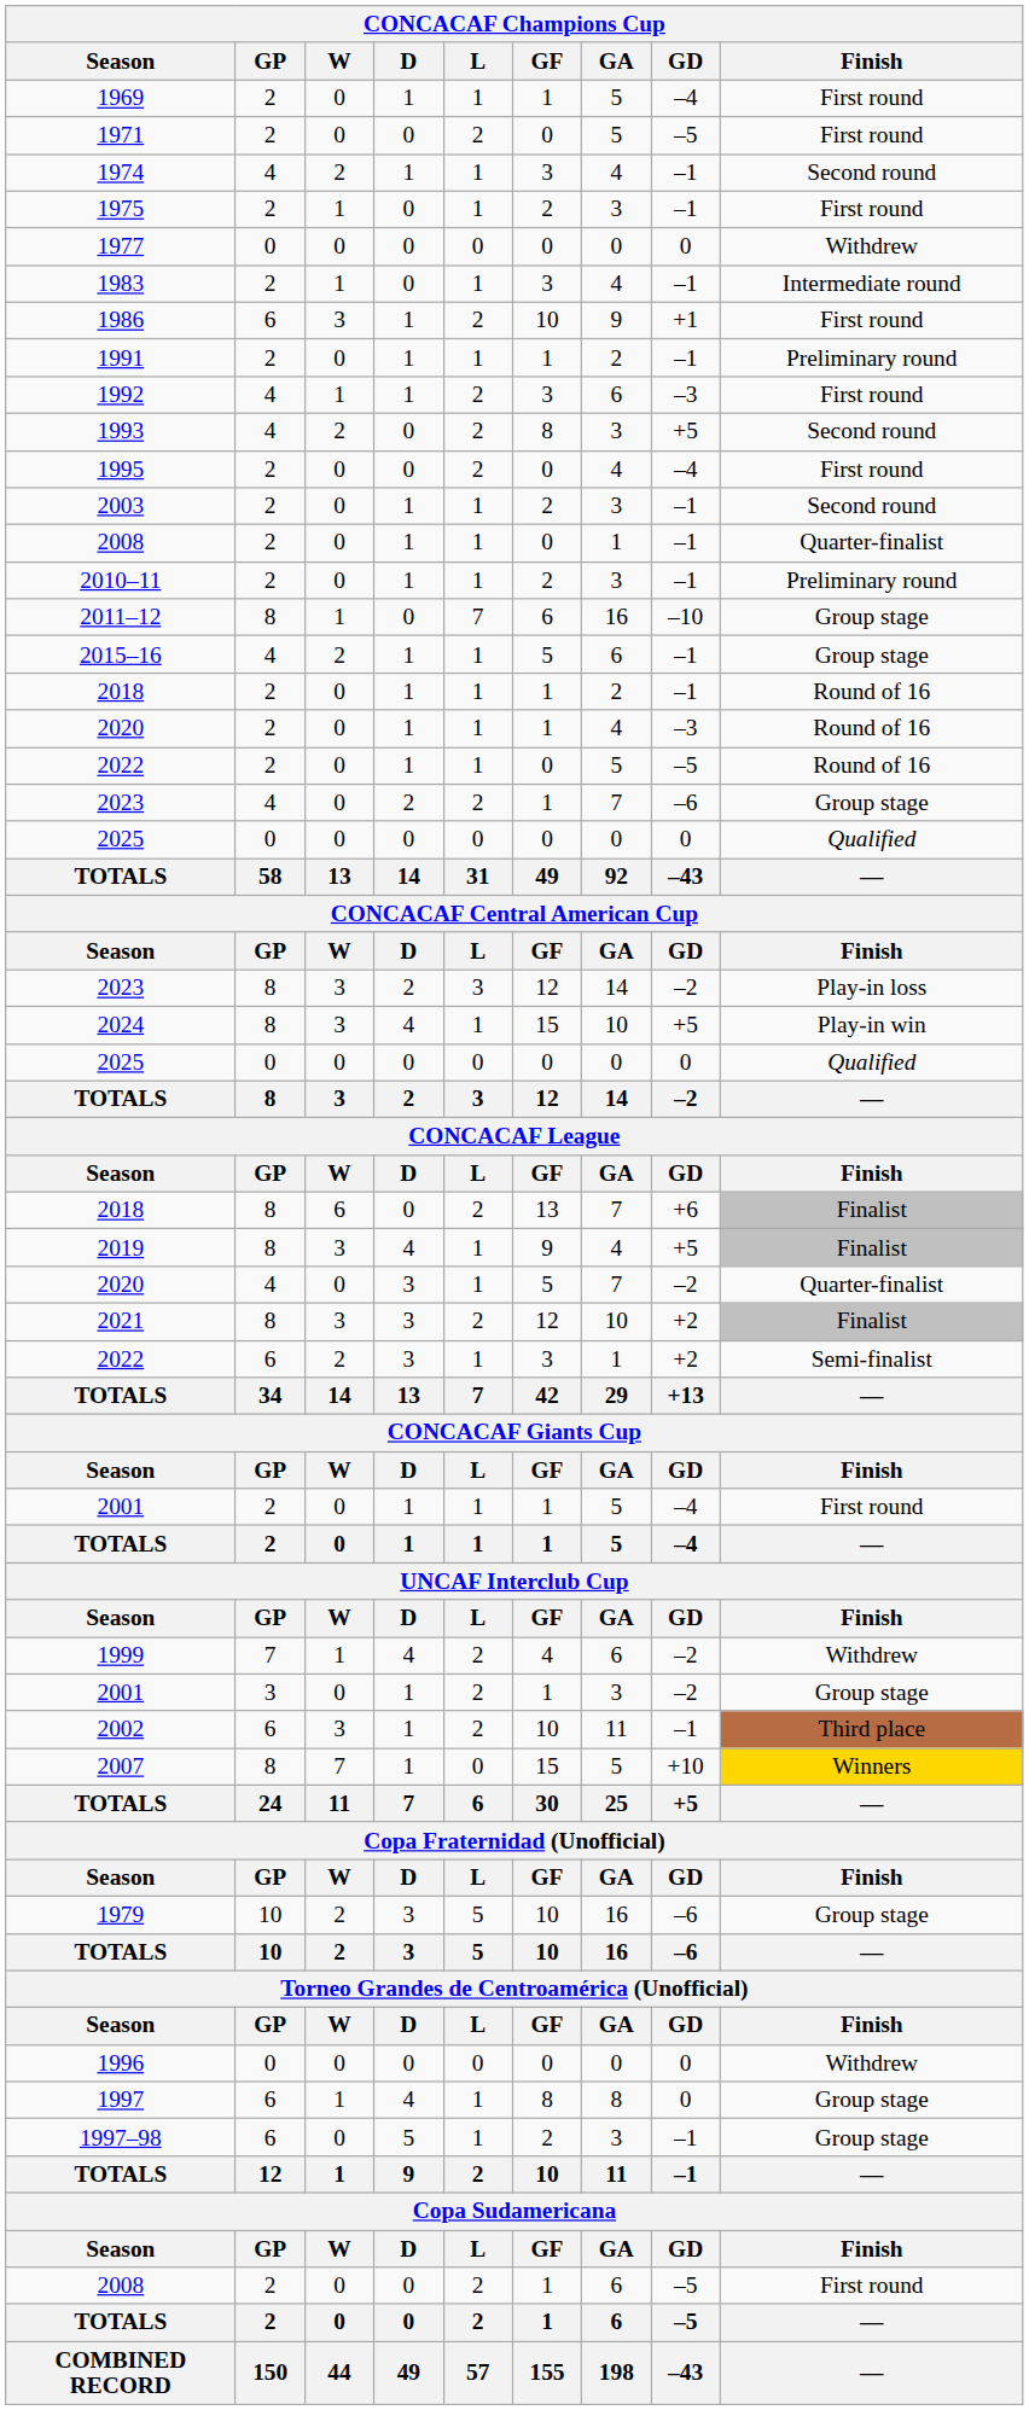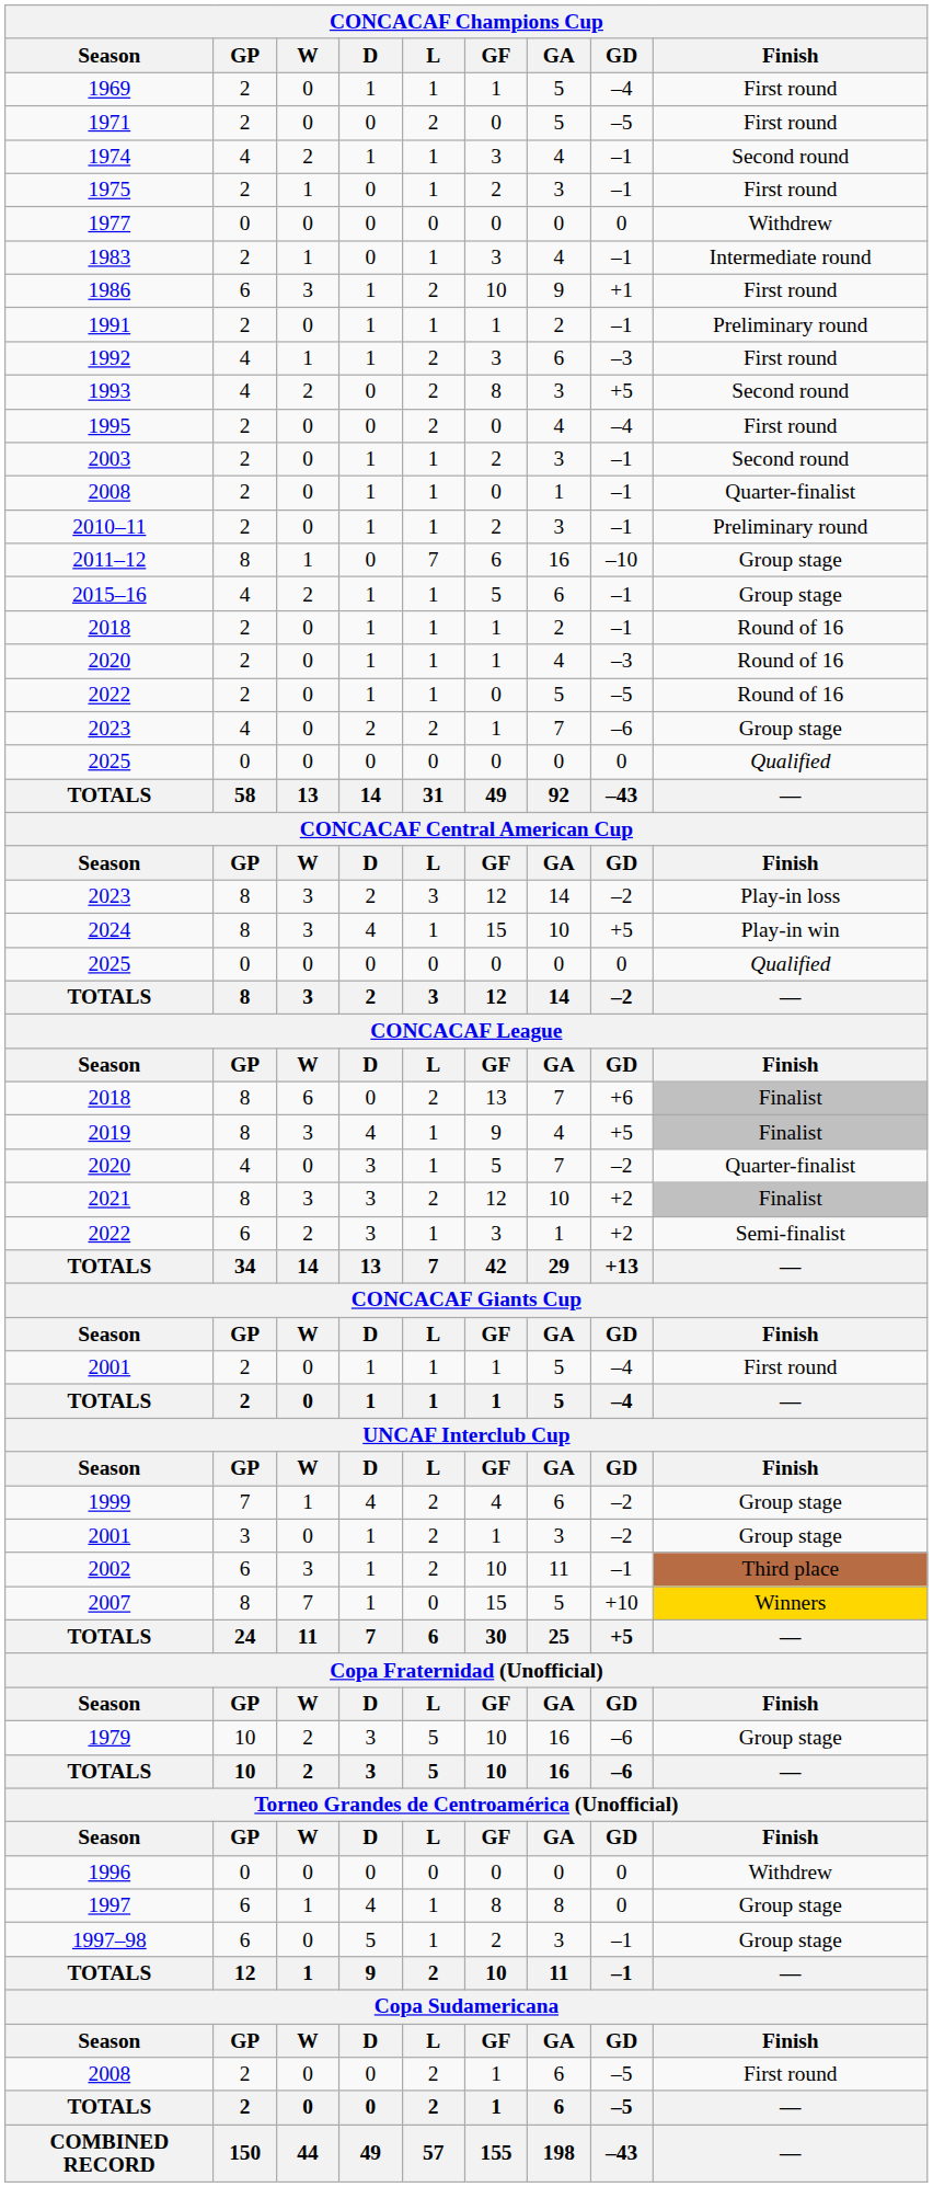1999 | Finish: Withdrew -> Group stage
